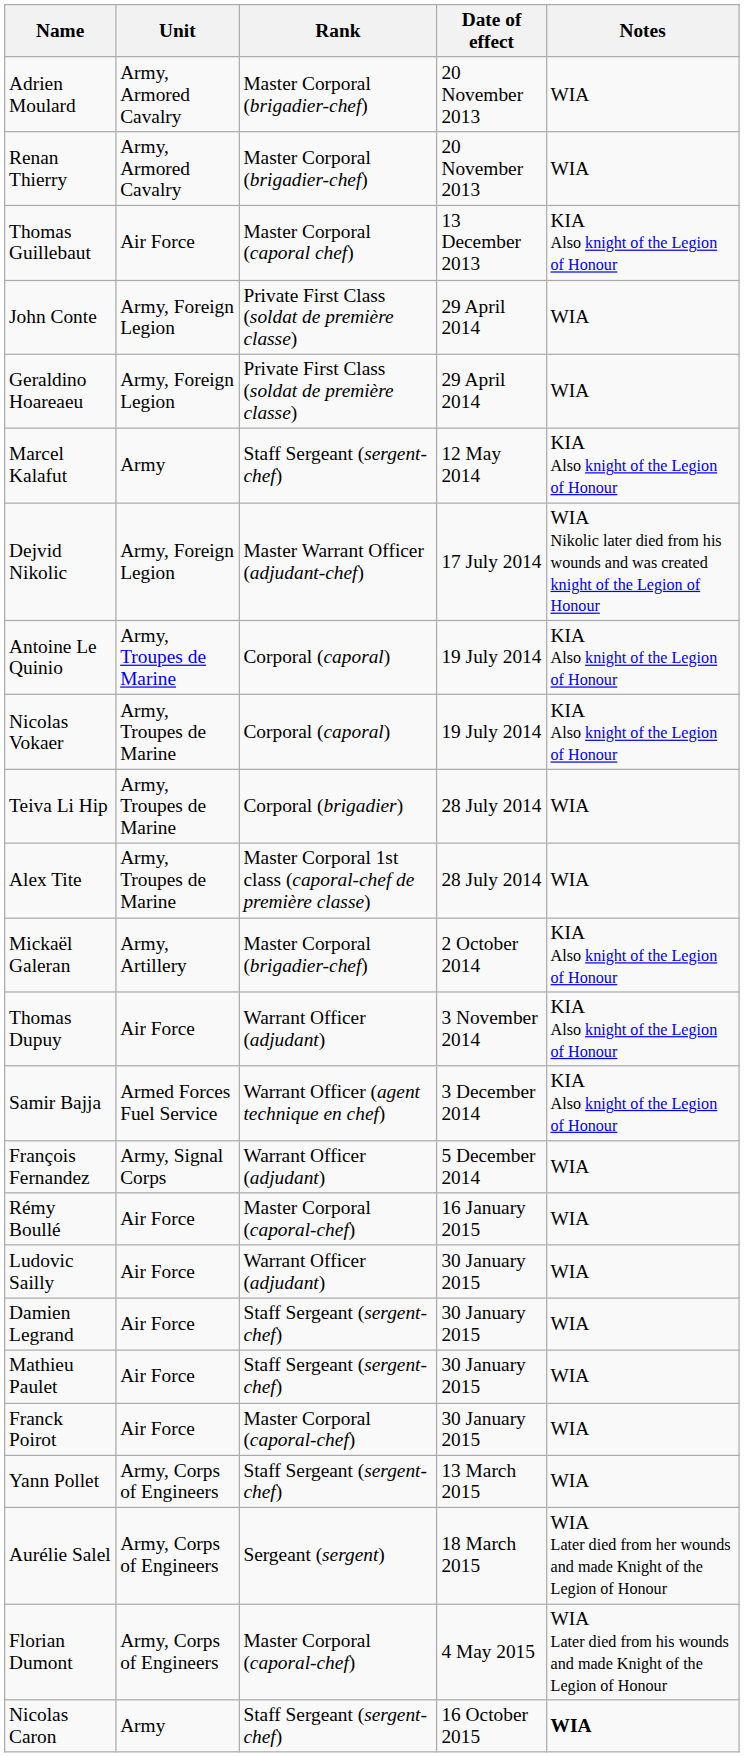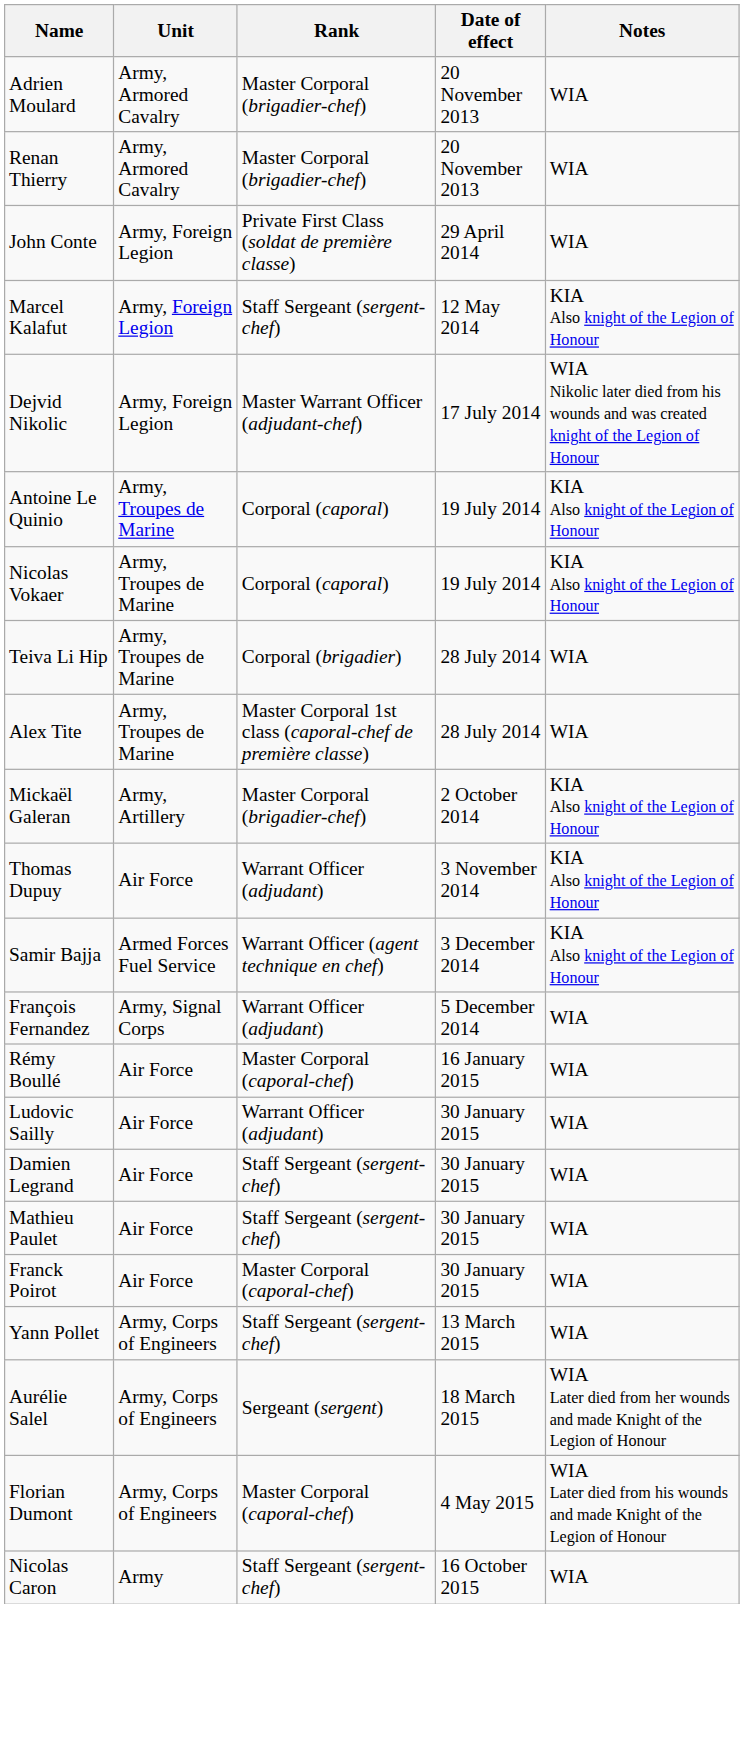- row: Thomas Guillebaut | Air Force | Master Corporal (caporal chef) | 13 December 2013 | KIA Also knight of the Legion of Honour
- row: Geraldino Hoareaeu | Army, Foreign Legion | Private First Class (soldat de première classe) | 29 April 2014 | WIA
Marcel Kalafut | Unit: Army -> Army, Foreign Legion
Nicolas Caron | Notes: bold -> normal
